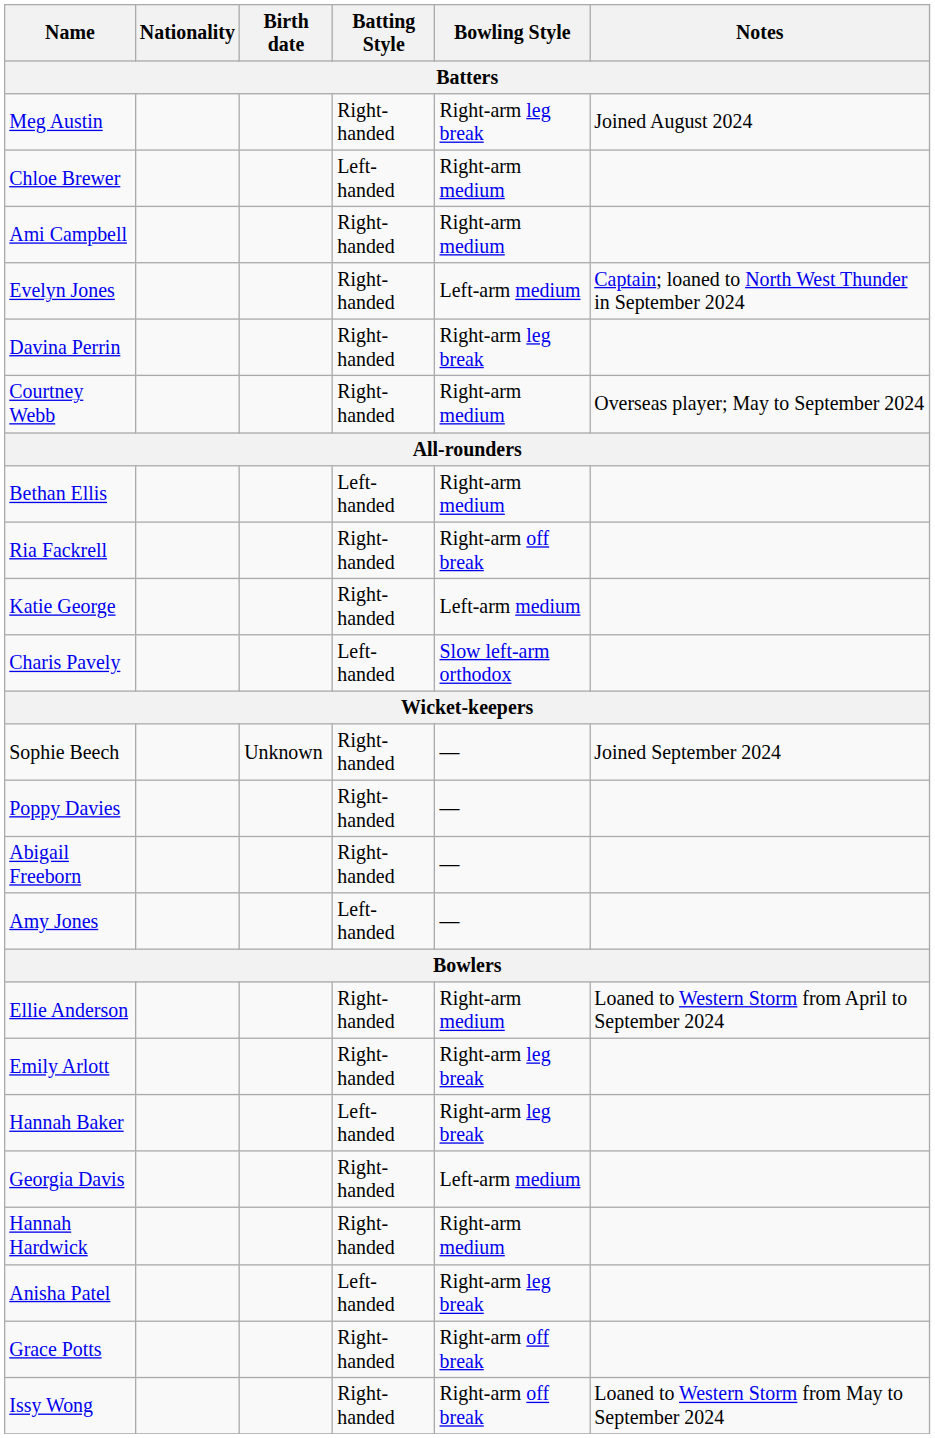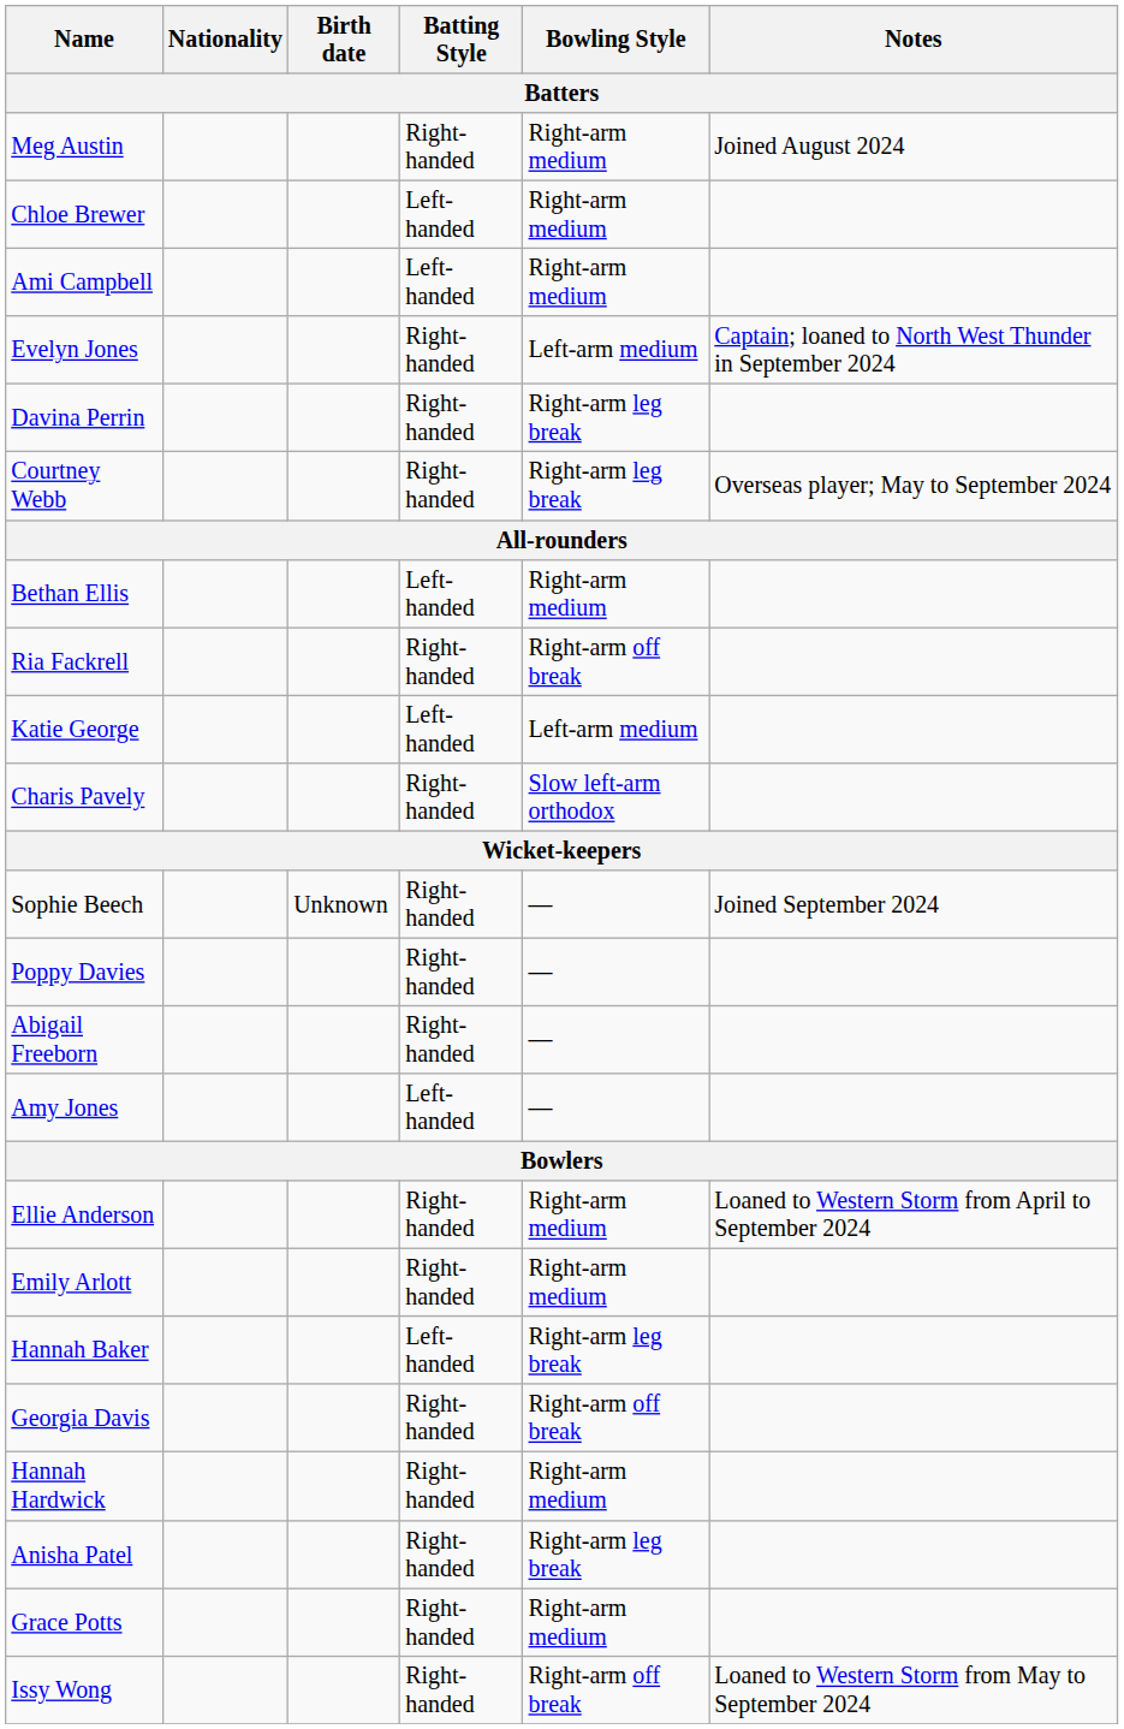Meg Austin | Bowling Style: Right-arm leg break -> Right-arm medium
Ami Campbell | Batting Style: Right-handed -> Left-handed
Courtney Webb | Bowling Style: Right-arm medium -> Right-arm leg break
Katie George | Batting Style: Right-handed -> Left-handed
Charis Pavely | Batting Style: Left-handed -> Right-handed
Emily Arlott | Bowling Style: Right-arm leg break -> Right-arm medium
Georgia Davis | Bowling Style: Left-arm medium -> Right-arm off break
Anisha Patel | Batting Style: Left-handed -> Right-handed
Grace Potts | Bowling Style: Right-arm off break -> Right-arm medium
